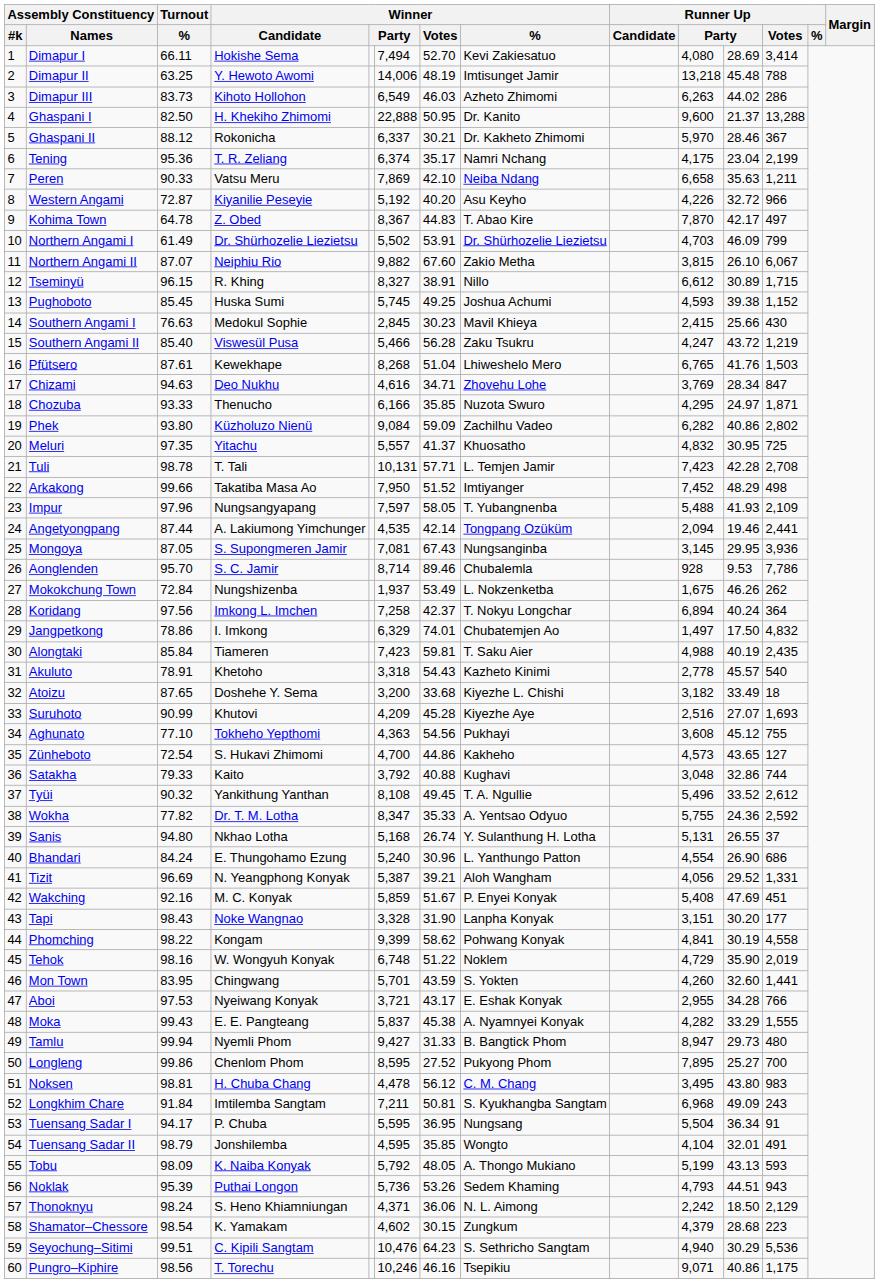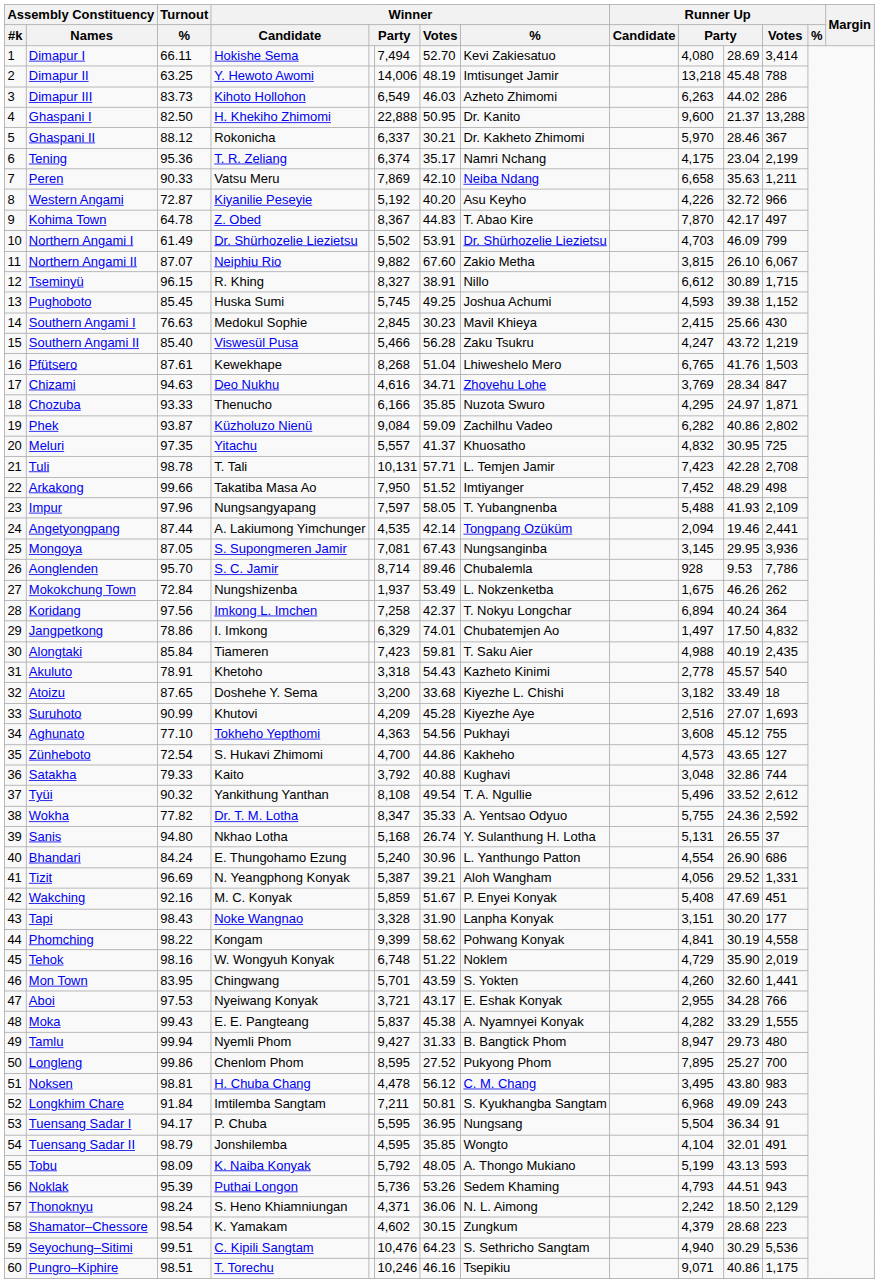Phek | Turnout / %: 93.80 -> 93.87
Tyüi | Winner / Votes: 49.45 -> 49.54
Pungro–Kiphire | Turnout / %: 98.56 -> 98.51
